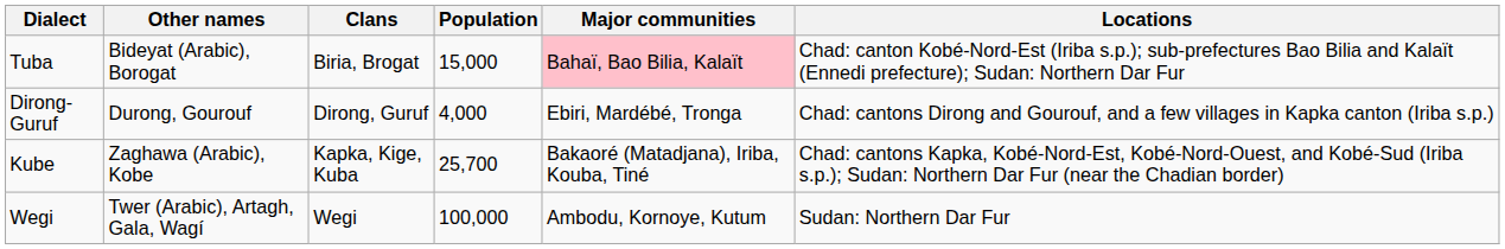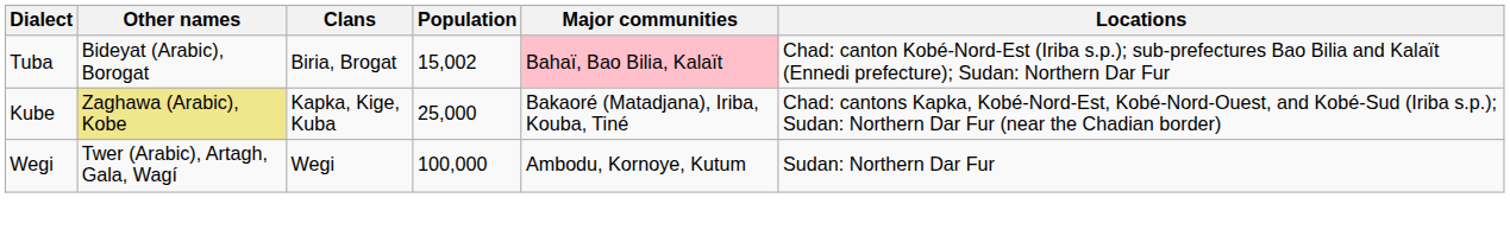Tuba | Population: 15,000 -> 15,002
- row: Dirong-Guruf | Durong, Gourouf | Dirong, Guruf | 4,000 | Ebiri, Mardébé, Tronga | Chad: cantons Dirong and Gourouf, and a few villages in Kapka canton (Iriba s.p.)
Kube | Other names: no background -> khaki background
Kube | Population: 25,700 -> 25,000
